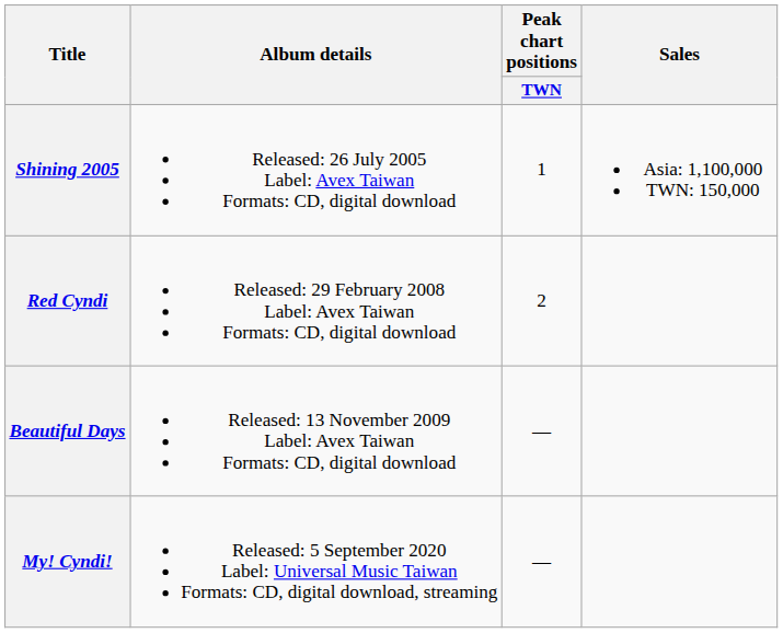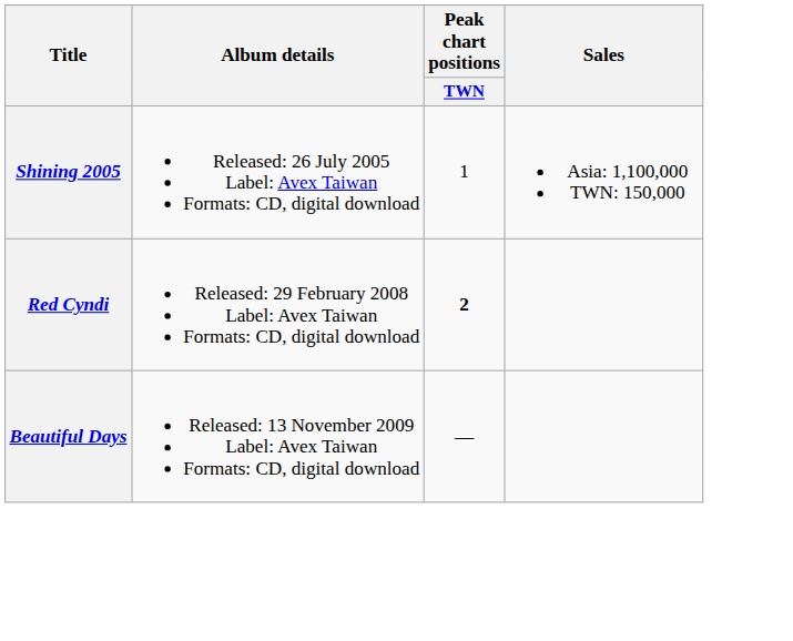Red Cyndi | Peak chart positions / TWN: normal -> bold
- row: My! Cyndi! | Released: 5 September 2020 Label: Universal Music Taiwan Formats: CD, digital download, streaming | —
